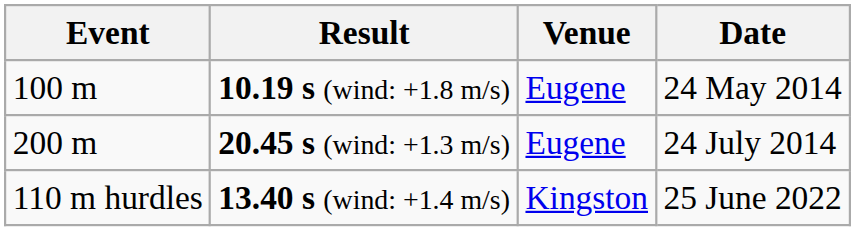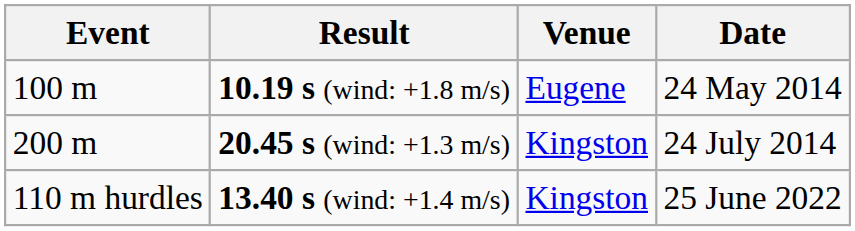20.45 s (wind: +1.3 m/s) | Venue: Eugene -> Kingston
